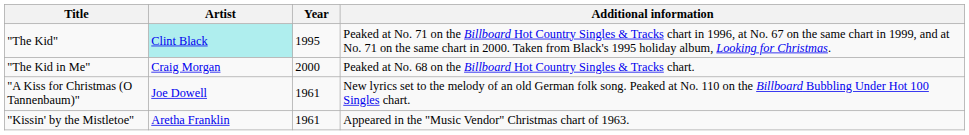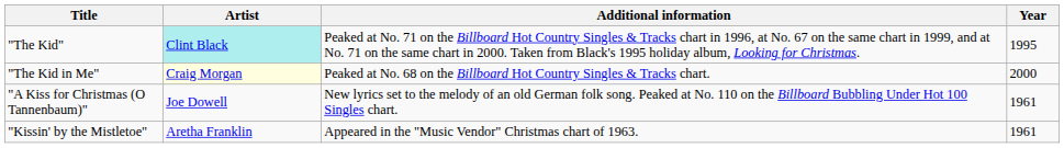columns swapped: Year <-> Additional information
"The Kid in Me" | Artist: no background -> lightyellow background
